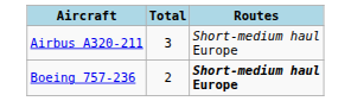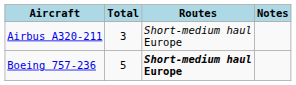+ column: Notes
Boeing 757-236 | Total: 2 -> 5
